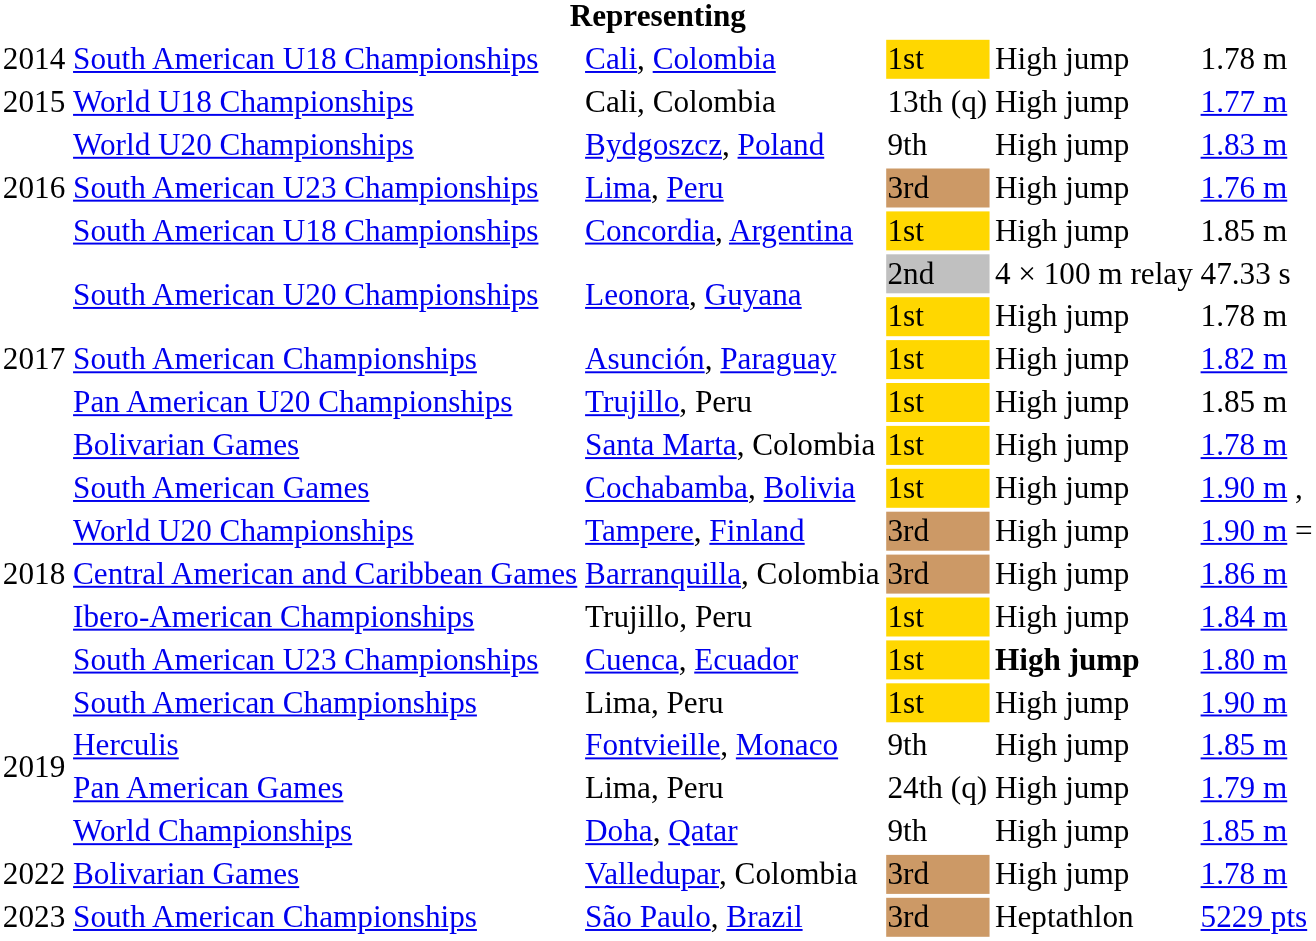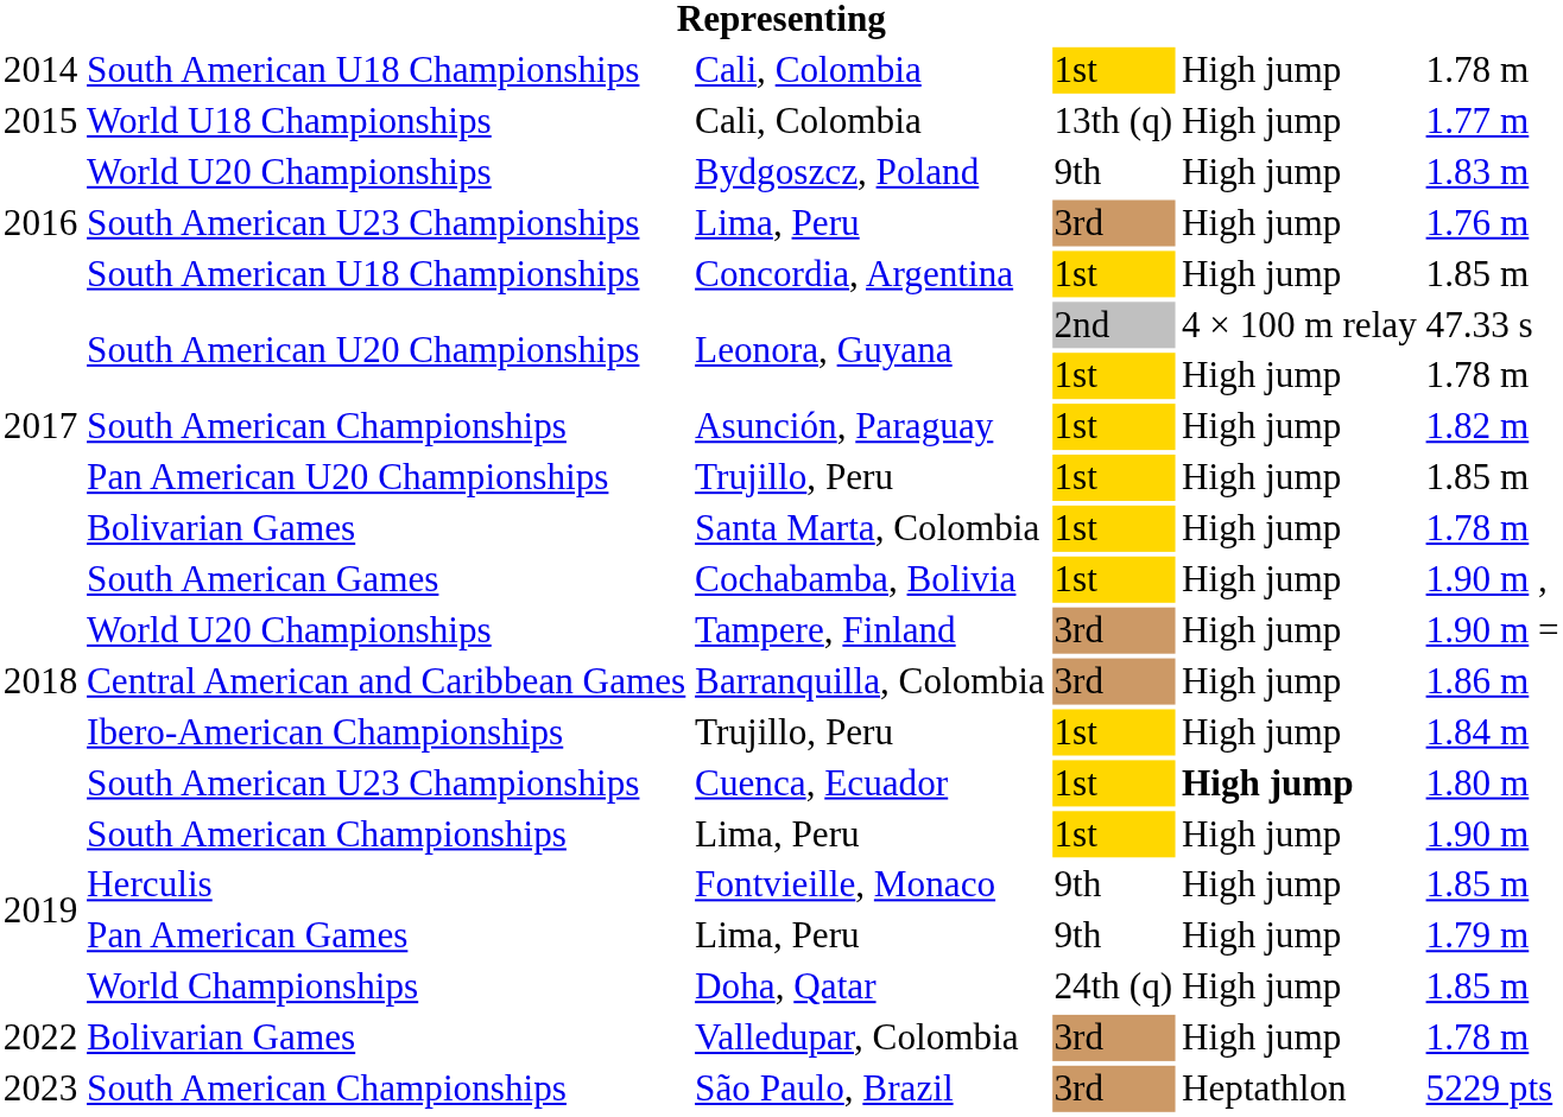Pan American Games / Lima, Peru | column 4: 24th (q) -> 9th
Doha, Qatar | column 4: 9th -> 24th (q)
